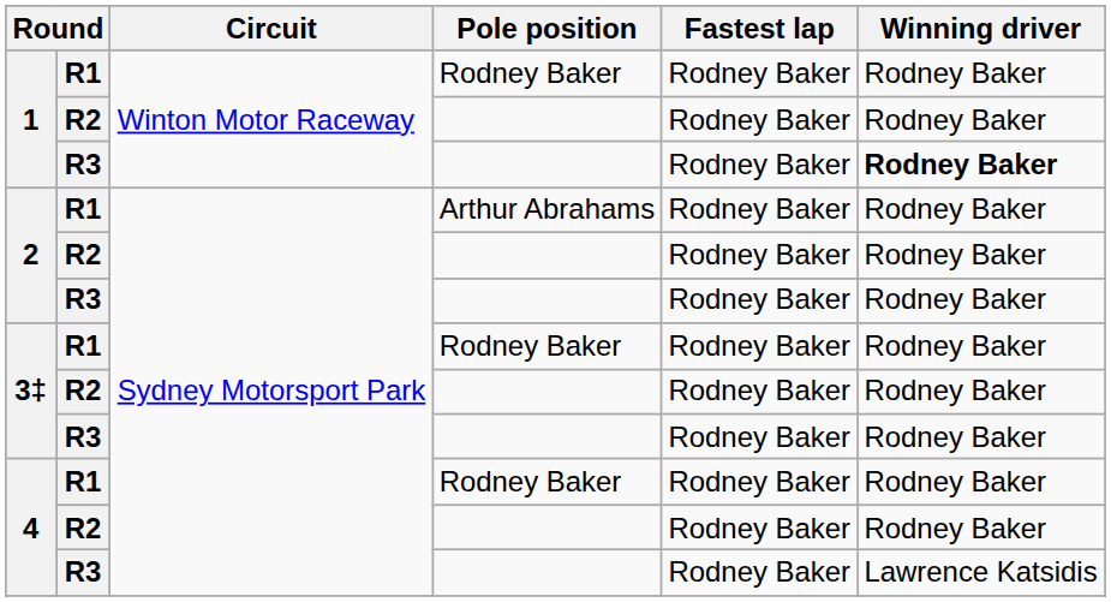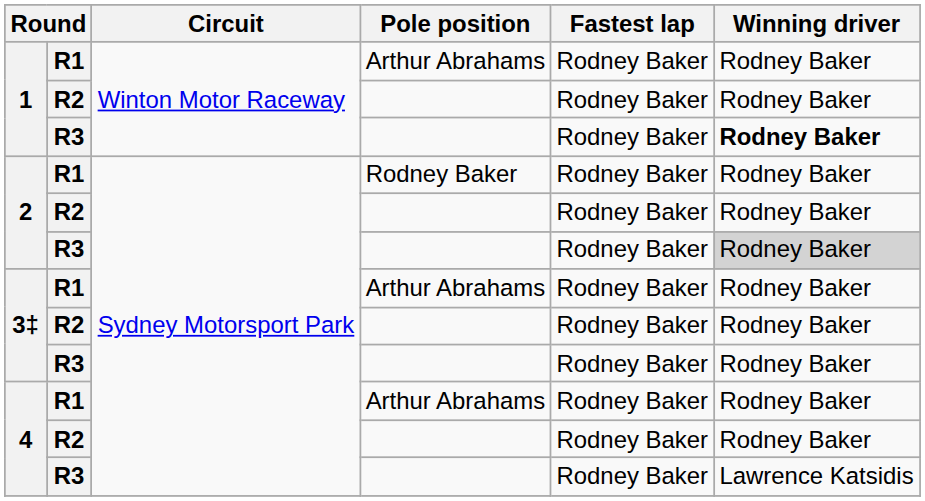1 / R1 | Pole position: Rodney Baker -> Arthur Abrahams
2 / R1 | Pole position: Arthur Abrahams -> Rodney Baker
2 / R3 | Winning driver: no background -> lightgrey background
3‡ / R1 | Pole position: Rodney Baker -> Arthur Abrahams
4 / R1 | Pole position: Rodney Baker -> Arthur Abrahams
